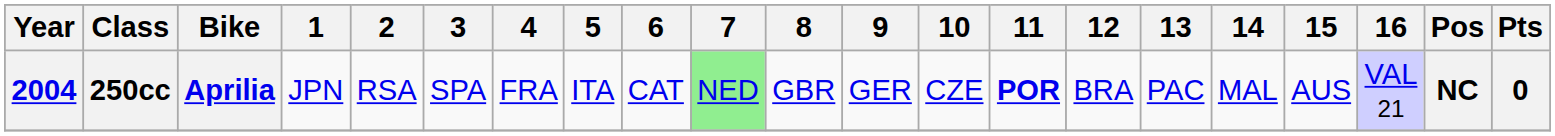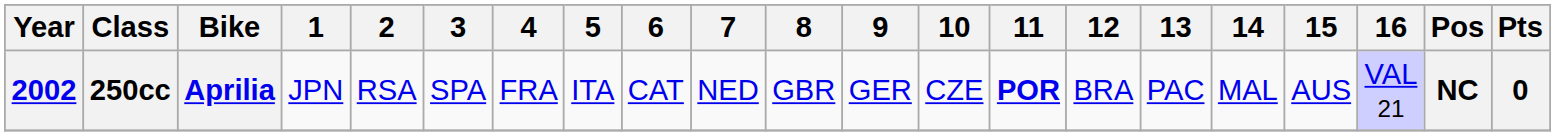250cc | Year: 2004 -> 2002
250cc | 7: lightgreen background -> no background
